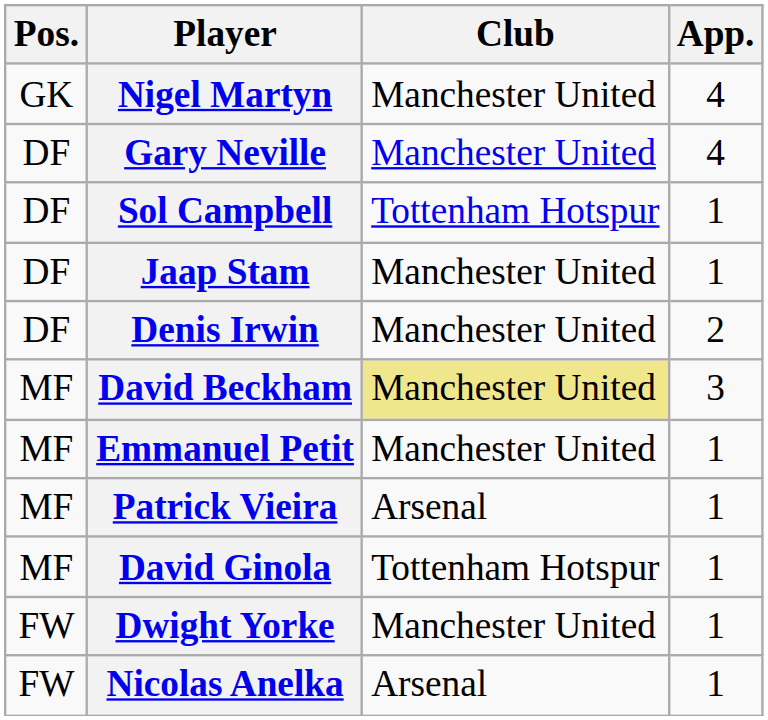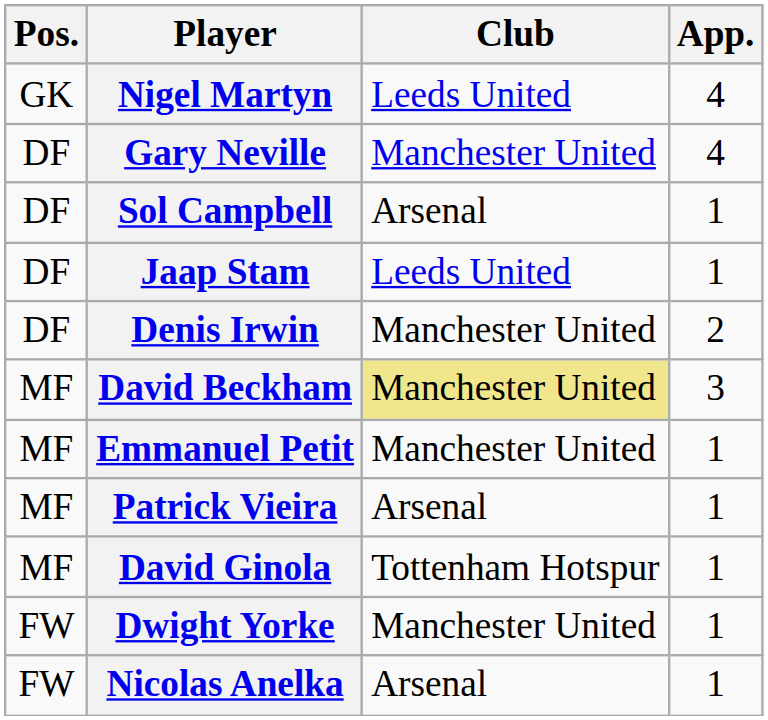Nigel Martyn | Club: Manchester United -> Leeds United
Sol Campbell | Club: Tottenham Hotspur -> Arsenal
Jaap Stam | Club: Manchester United -> Leeds United
